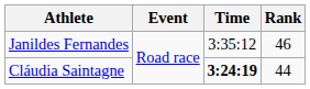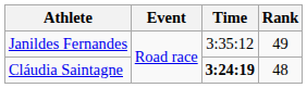Janildes Fernandes | Rank: 46 -> 49
Cláudia Saintagne | Rank: 44 -> 48
